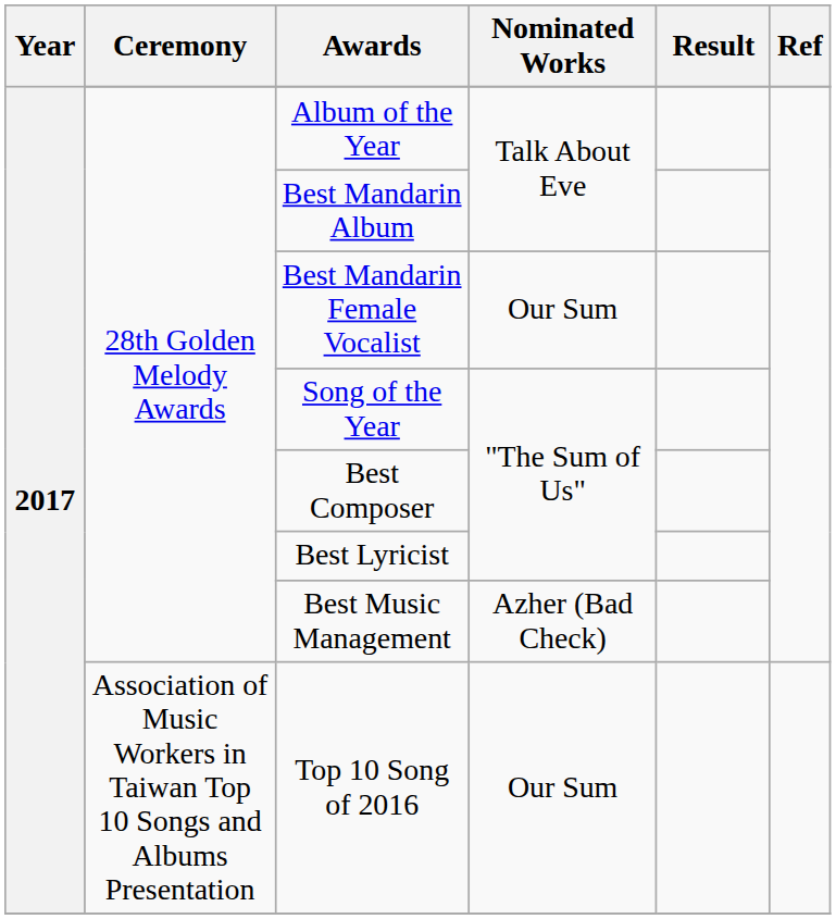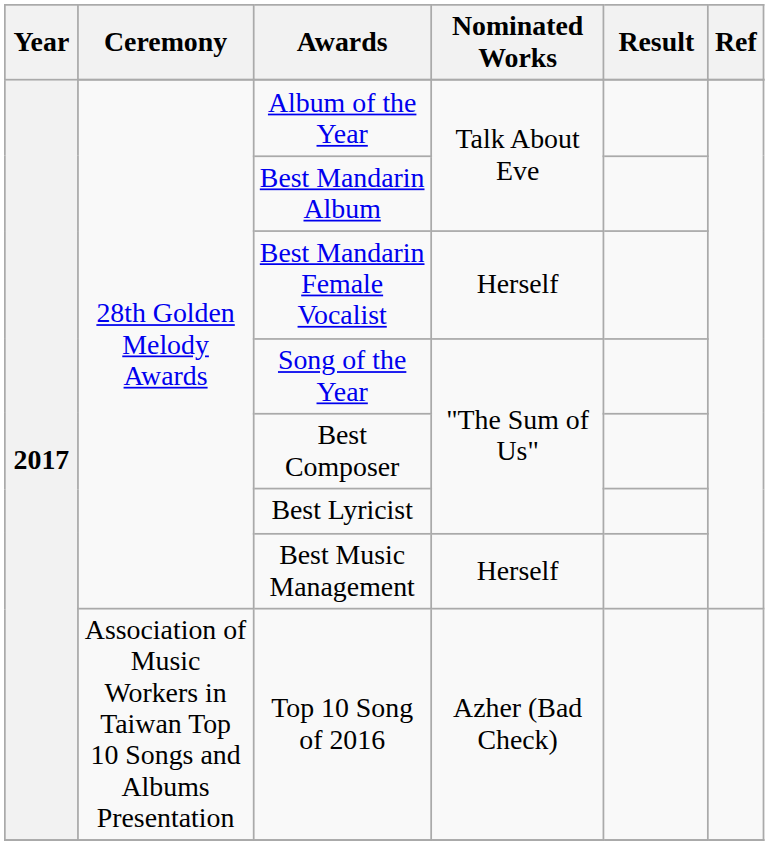Best Mandarin Female Vocalist | Nominated Works: Our Sum -> Herself
Best Music Management | Nominated Works: Azher (Bad Check) -> Herself
Top 10 Song of 2016 | Nominated Works: Our Sum -> Azher (Bad Check)
